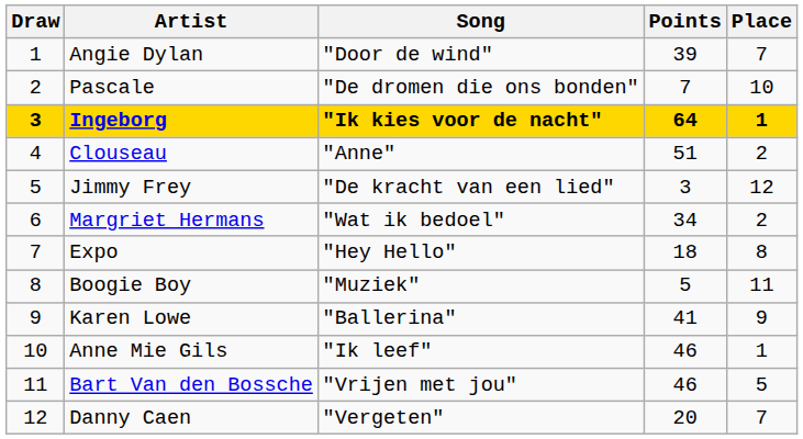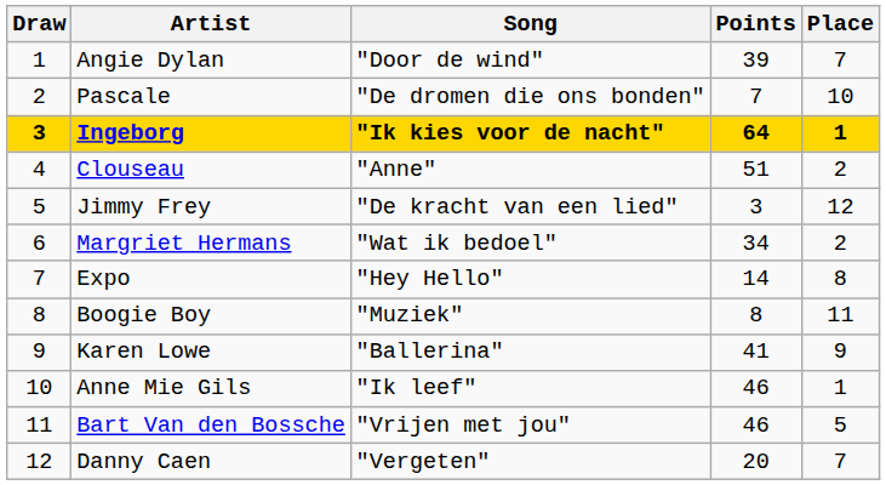Expo | Points: 18 -> 14
Boogie Boy | Points: 5 -> 8
